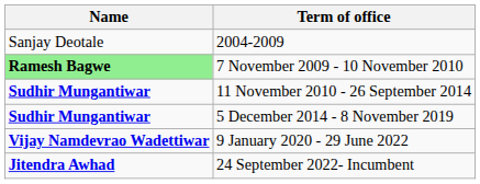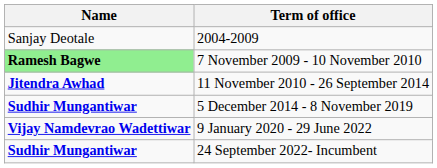11 November 2010 - 26 September 2014 | Name: Sudhir Mungantiwar -> Jitendra Awhad
24 September 2022- Incumbent | Name: Jitendra Awhad -> Sudhir Mungantiwar
